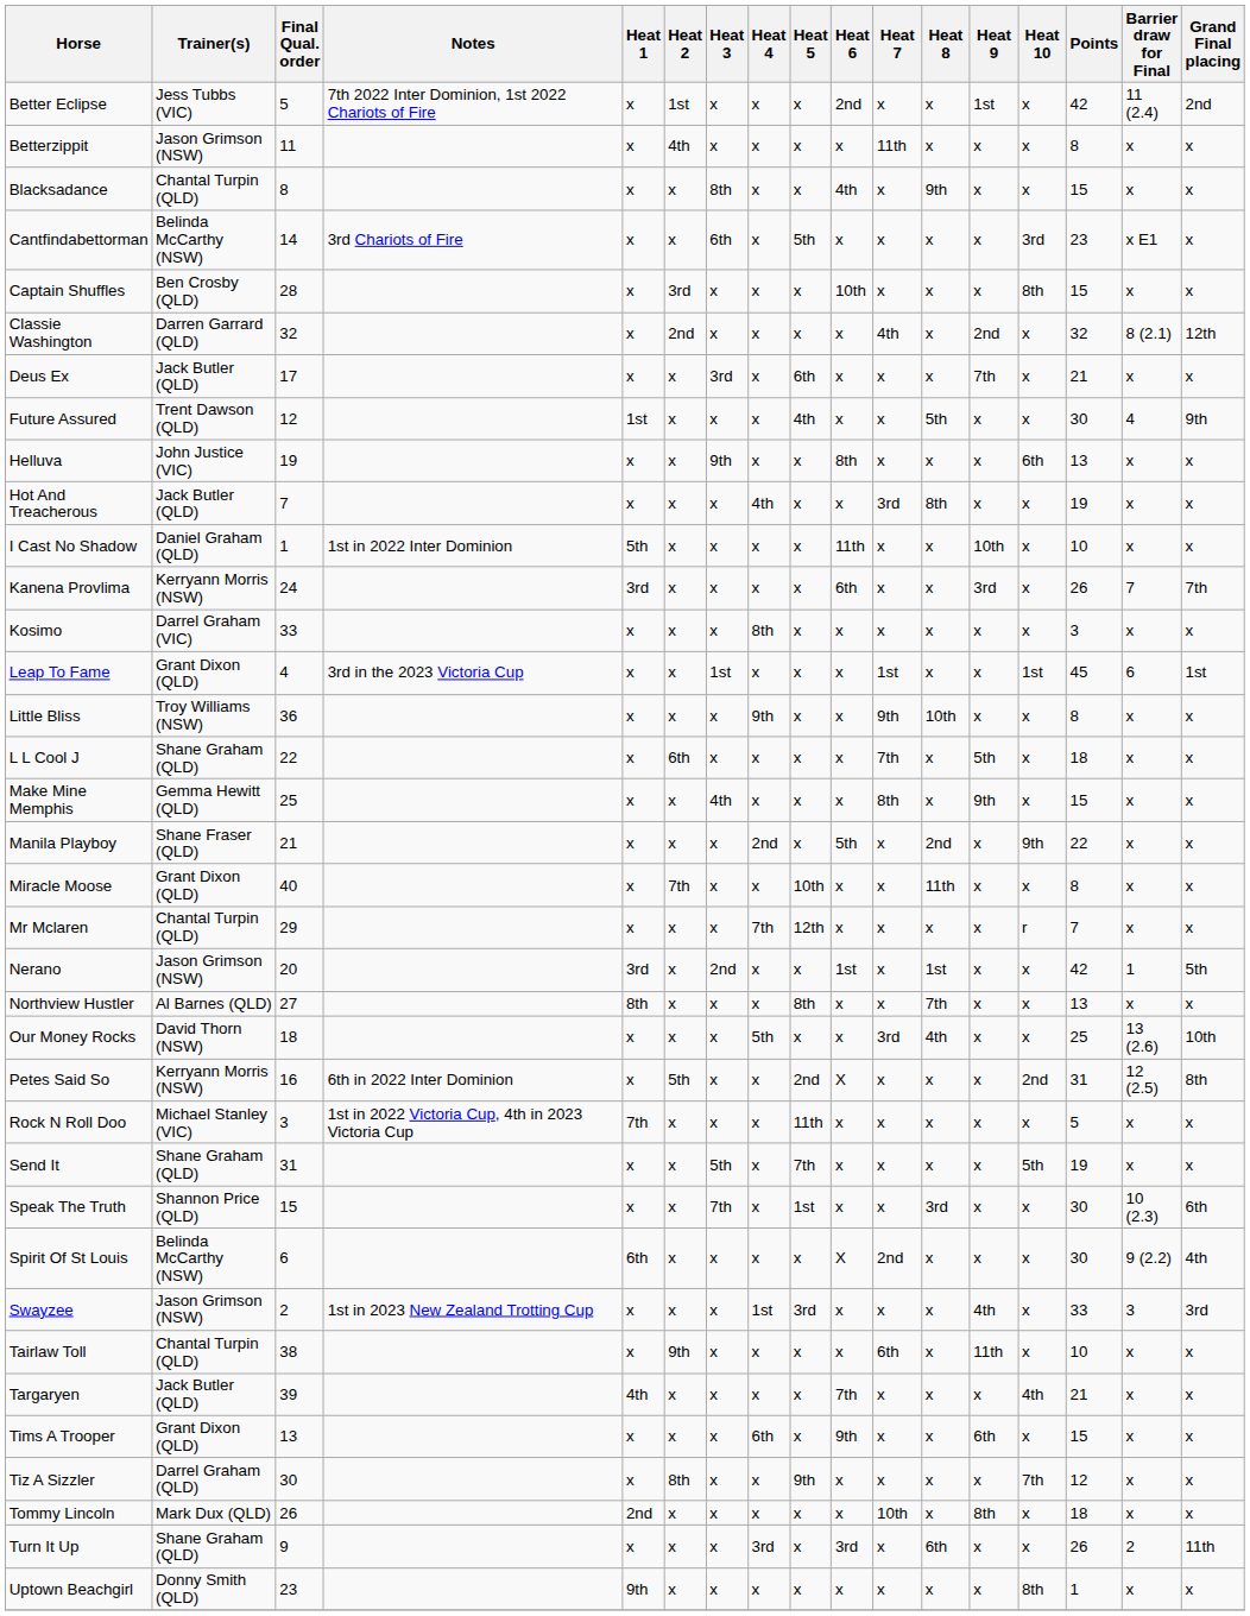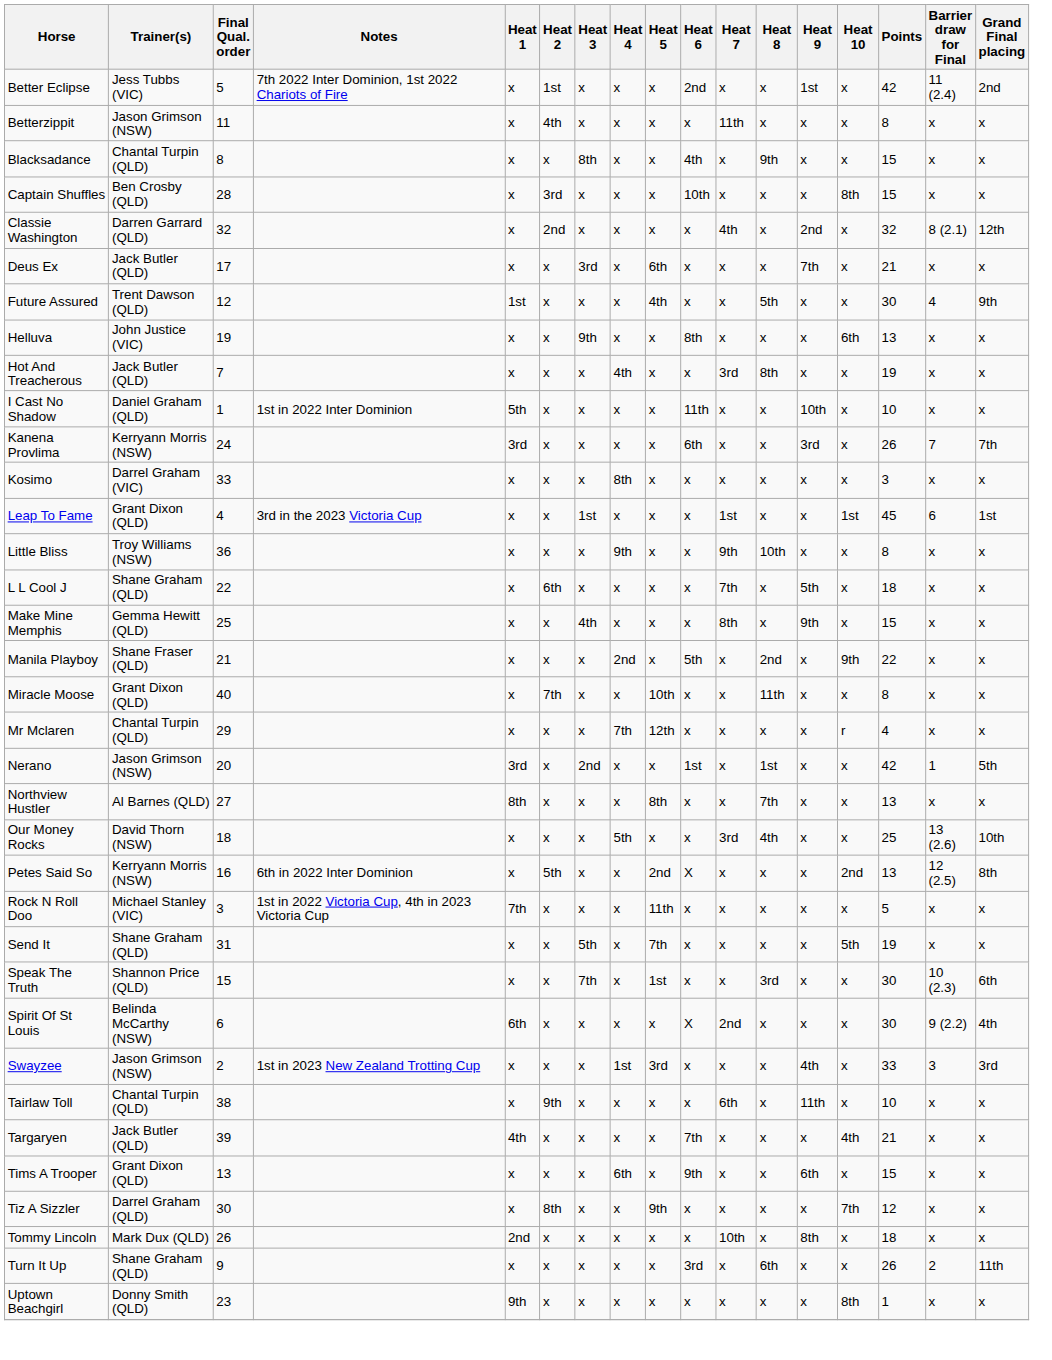- row: Cantfindabettorman | Belinda McCarthy (NSW) | 14 | 3rd Chariots of Fire | x | x | 6th | x | 5th | x | x | x | x | 3rd | 23 | x E1 | x
Mr Mclaren | Points: 7 -> 4
Petes Said So | Points: 31 -> 13
Turn It Up | Heat 4: 3rd -> x
